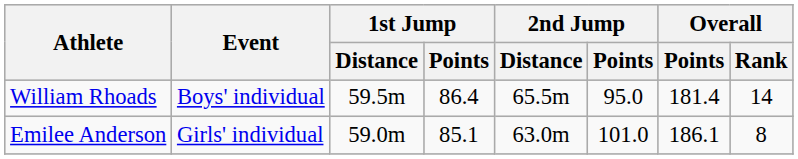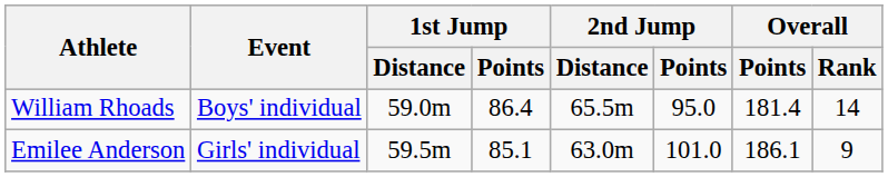William Rhoads | 1st Jump / Distance: 59.5m -> 59.0m
Emilee Anderson | 1st Jump / Distance: 59.0m -> 59.5m
Emilee Anderson | Overall / Rank: 8 -> 9
